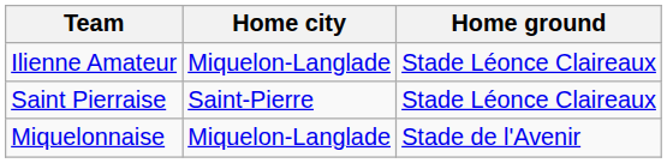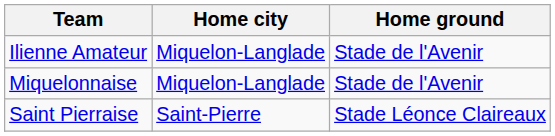Ilienne Amateur | Home ground: Stade Léonce Claireaux -> Stade de l'Avenir
rows swapped: Miquelonnaise <-> Saint Pierraise
